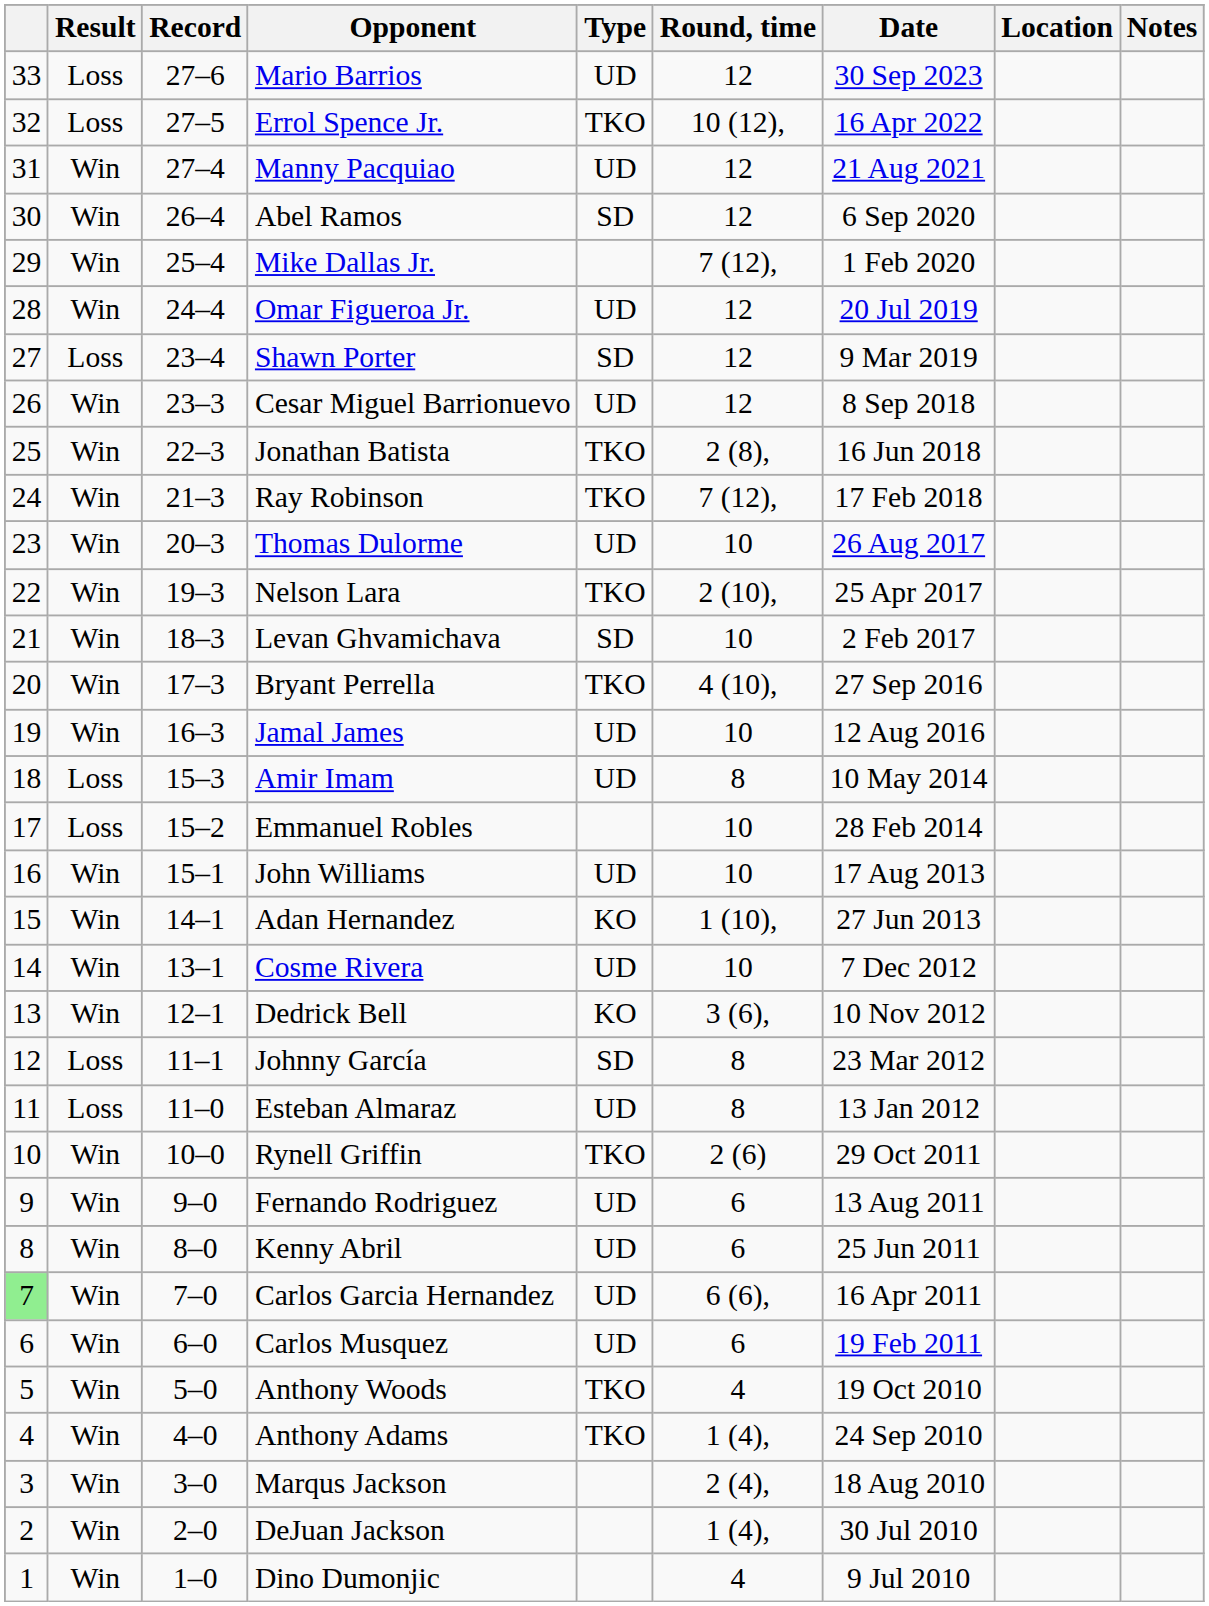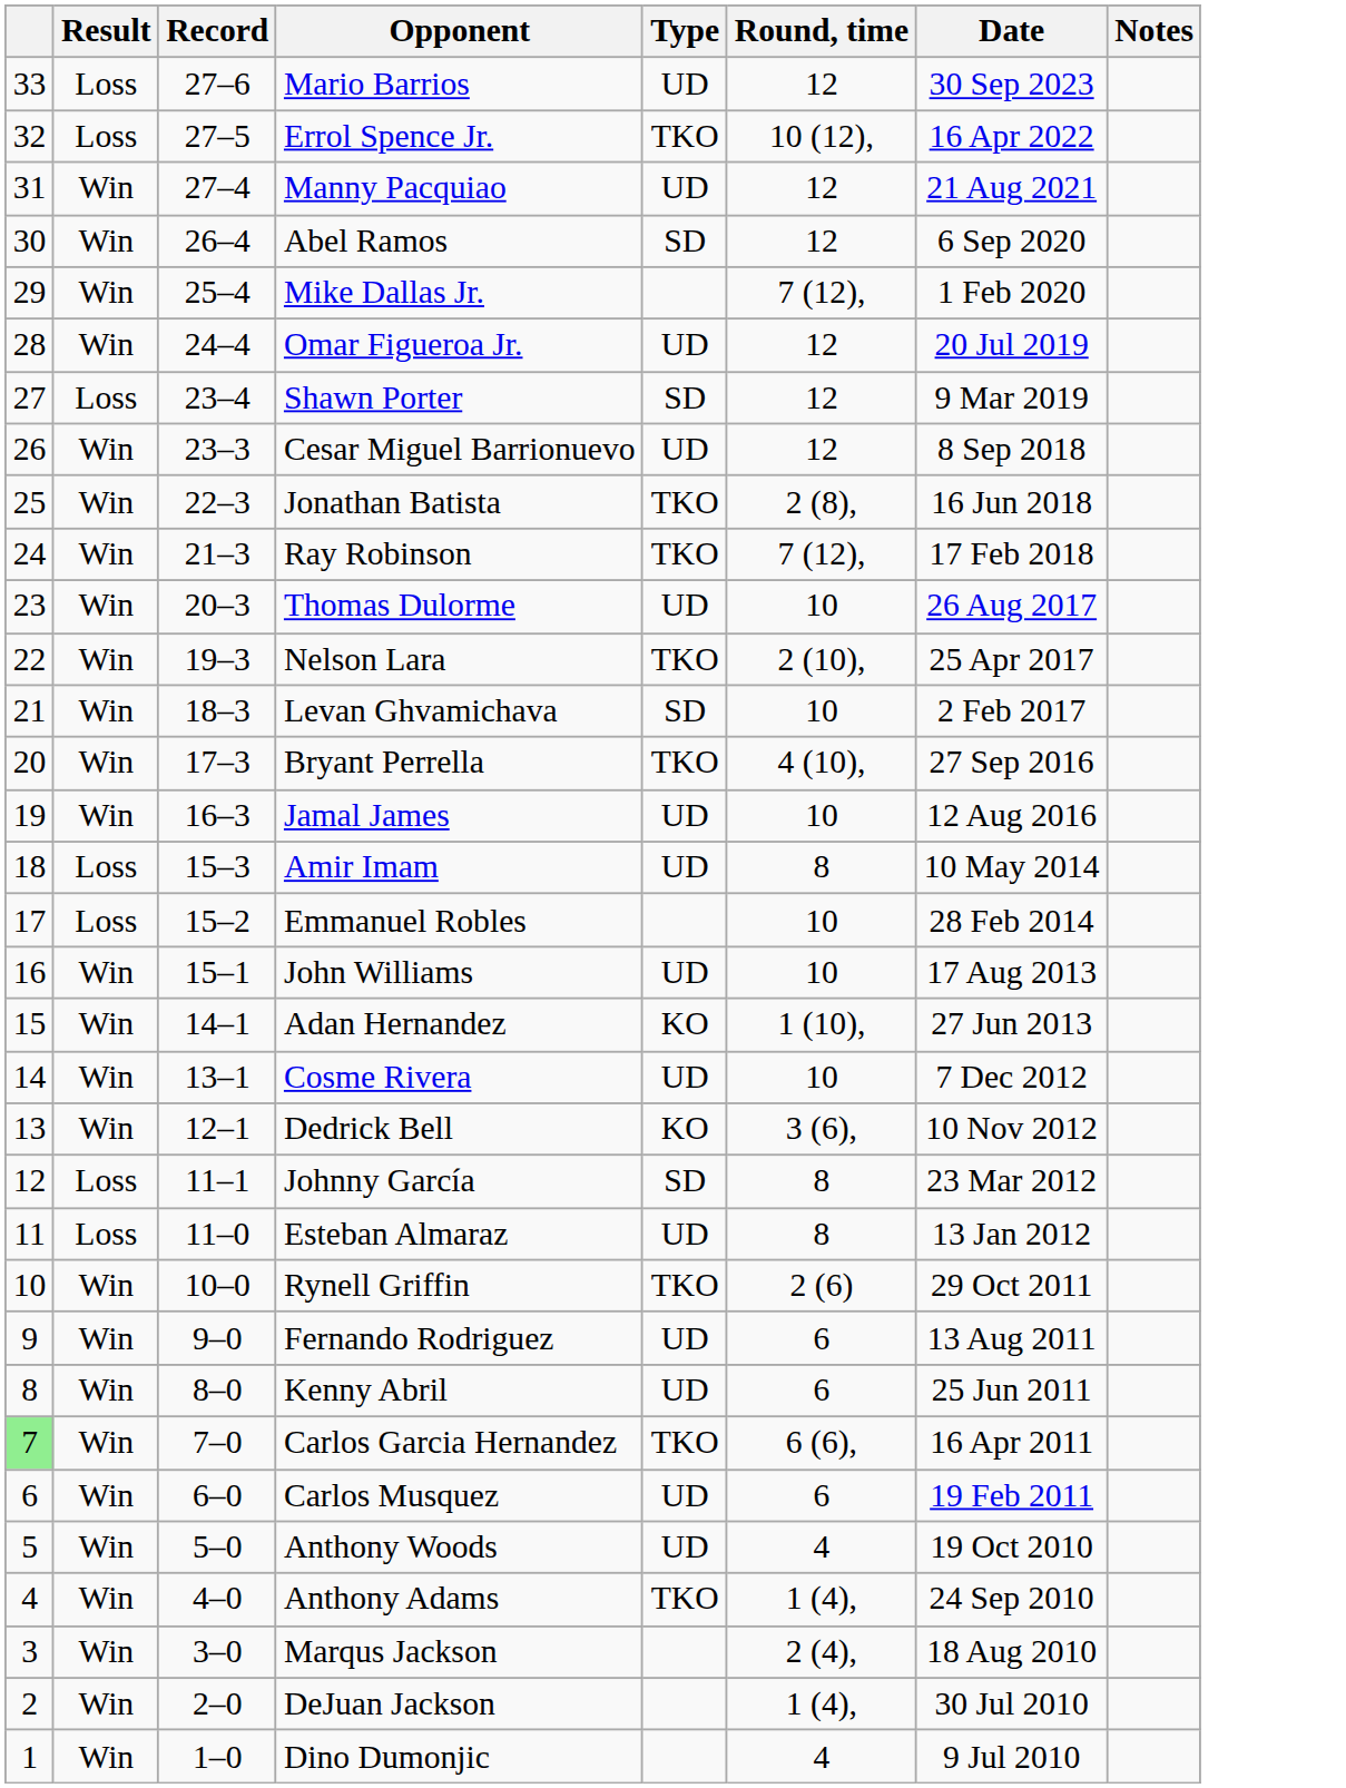- column: Location
Carlos Garcia Hernandez | Type: UD -> TKO
Anthony Woods | Type: TKO -> UD
